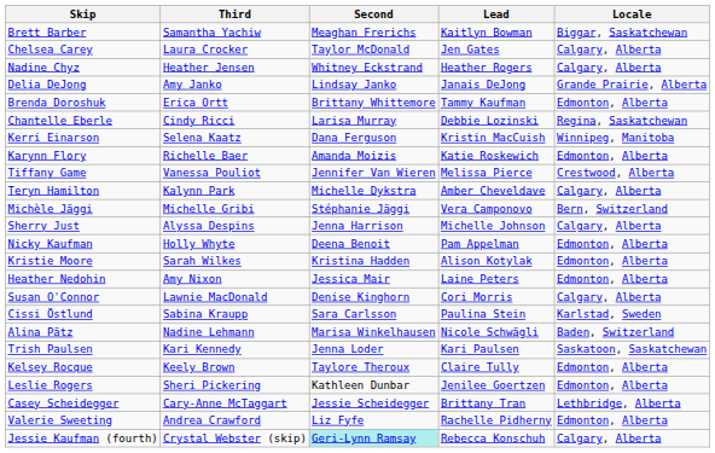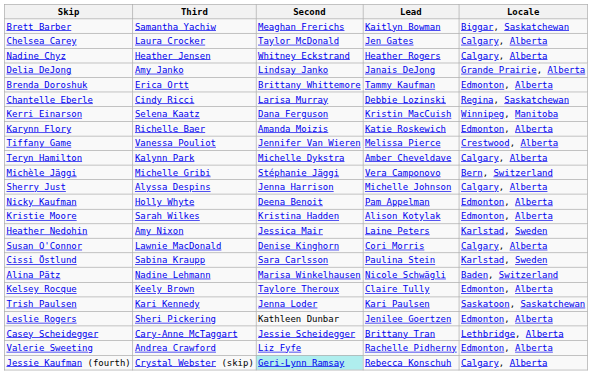Heather Nedohin | Locale: Edmonton, Alberta -> Karlstad, Sweden
rows swapped: Trish Paulsen <-> Kelsey Rocque
